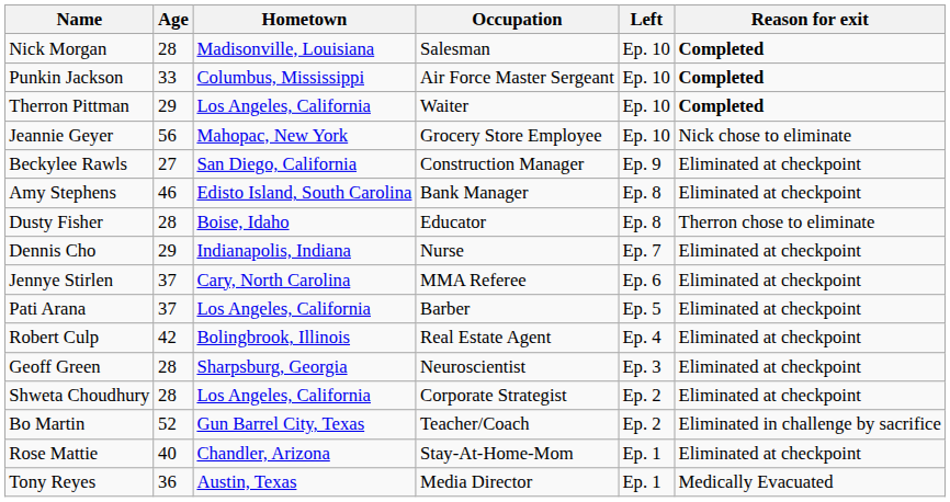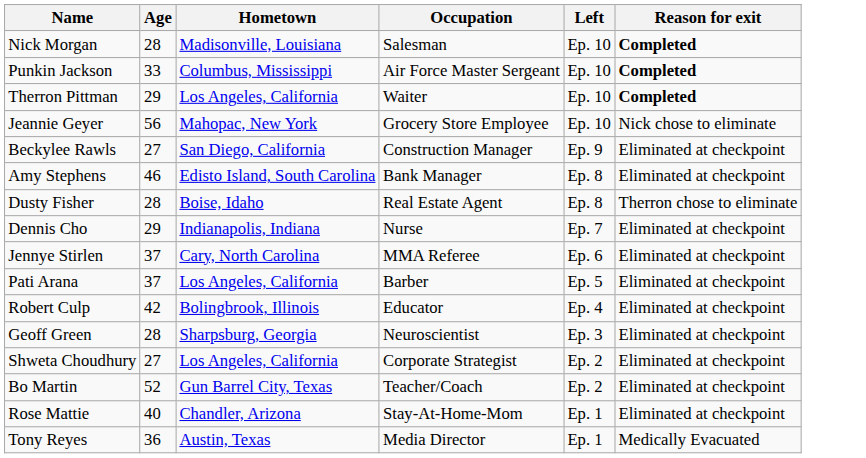Dusty Fisher | Occupation: Educator -> Real Estate Agent
Robert Culp | Occupation: Real Estate Agent -> Educator
Shweta Choudhury | Age: 28 -> 27
Bo Martin | Reason for exit: Eliminated in challenge by sacrifice -> Eliminated at checkpoint
